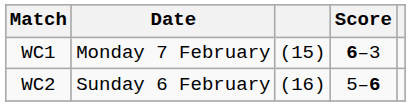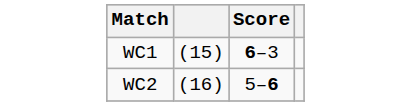- column: Date | Monday 7 February | Sunday 6 February
